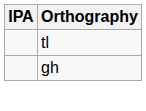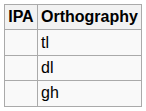+ row: dl
